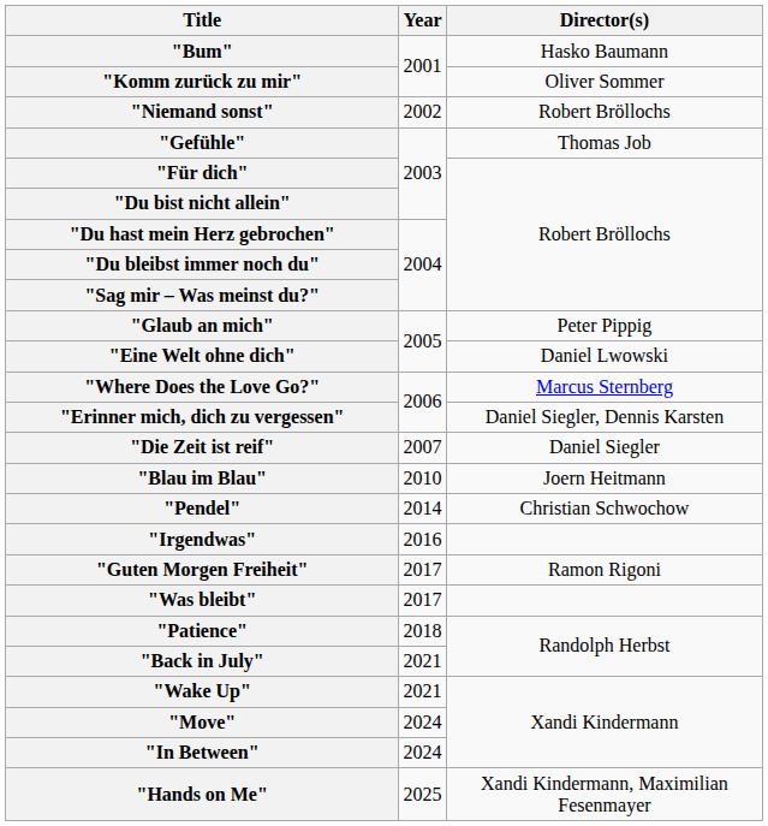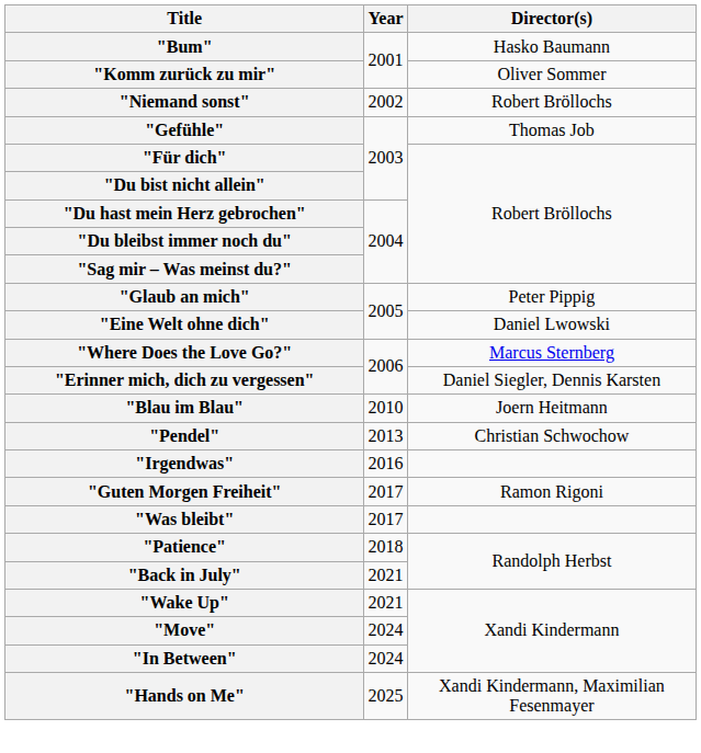- row: "Die Zeit ist reif" | 2007 | Daniel Siegler
"Pendel" | Year: 2014 -> 2013
